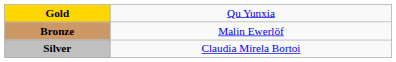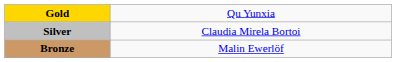rows swapped: Silver <-> Bronze
